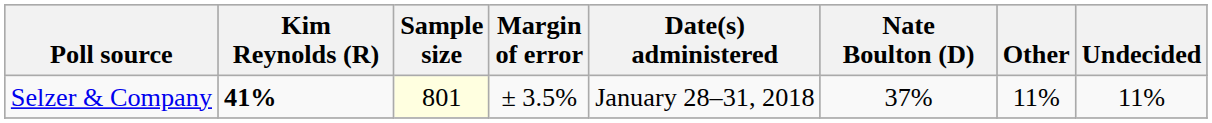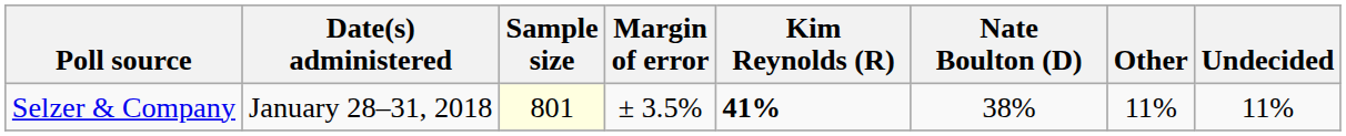columns swapped: Date(s) administered <-> Kim Reynolds (R)
Selzer & Company | Nate Boulton (D): 37% -> 38%
